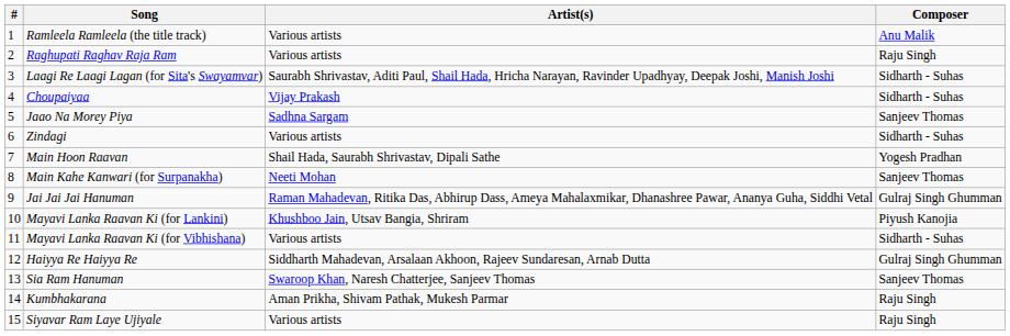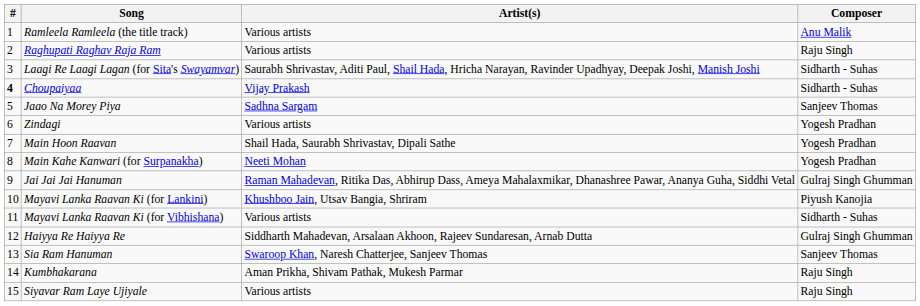Choupaiyaa | #: normal -> bold
Zindagi | Composer: Sidharth - Suhas -> Yogesh Pradhan
Main Kahe Kanwari (for Surpanakha) | Composer: Sanjeev Thomas -> Yogesh Pradhan
